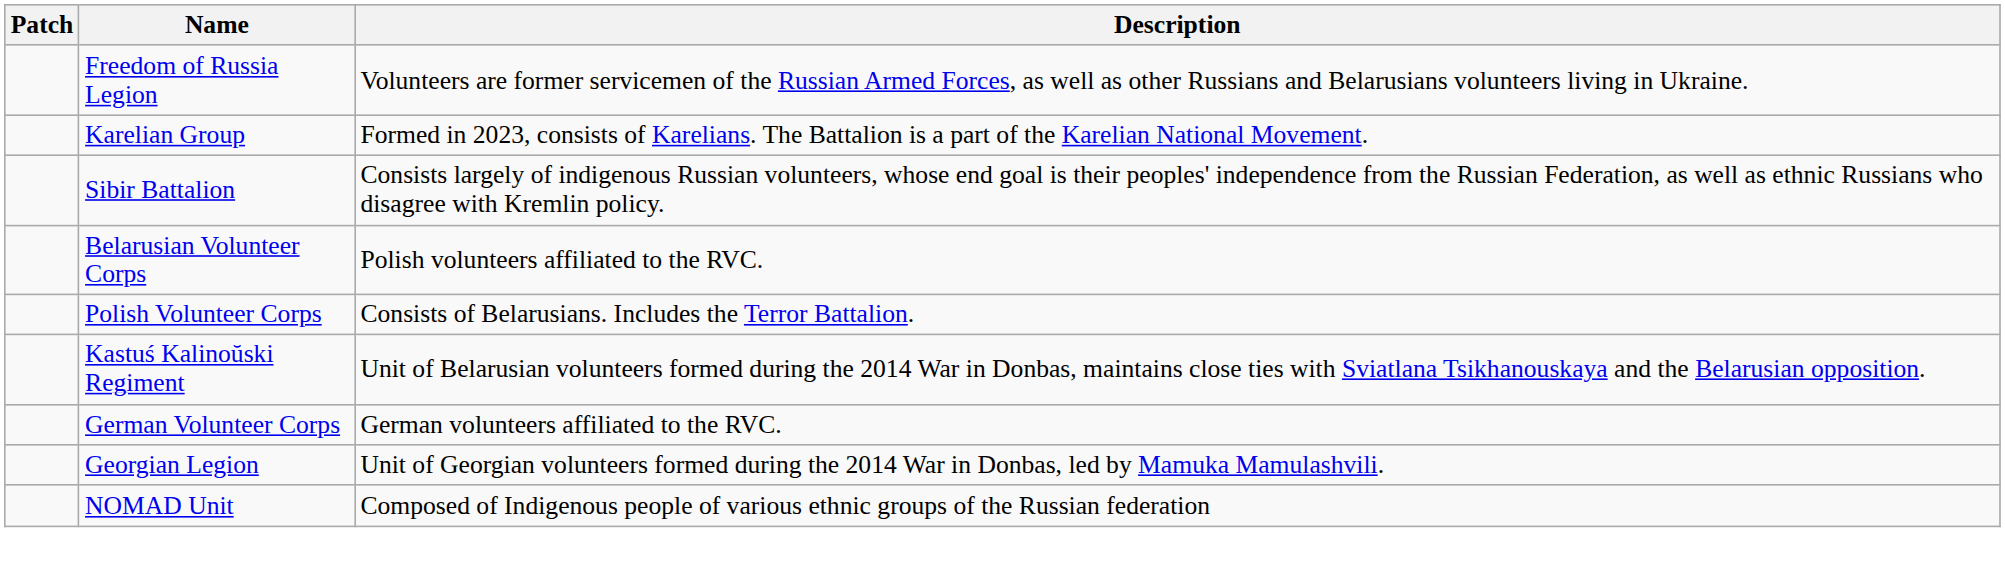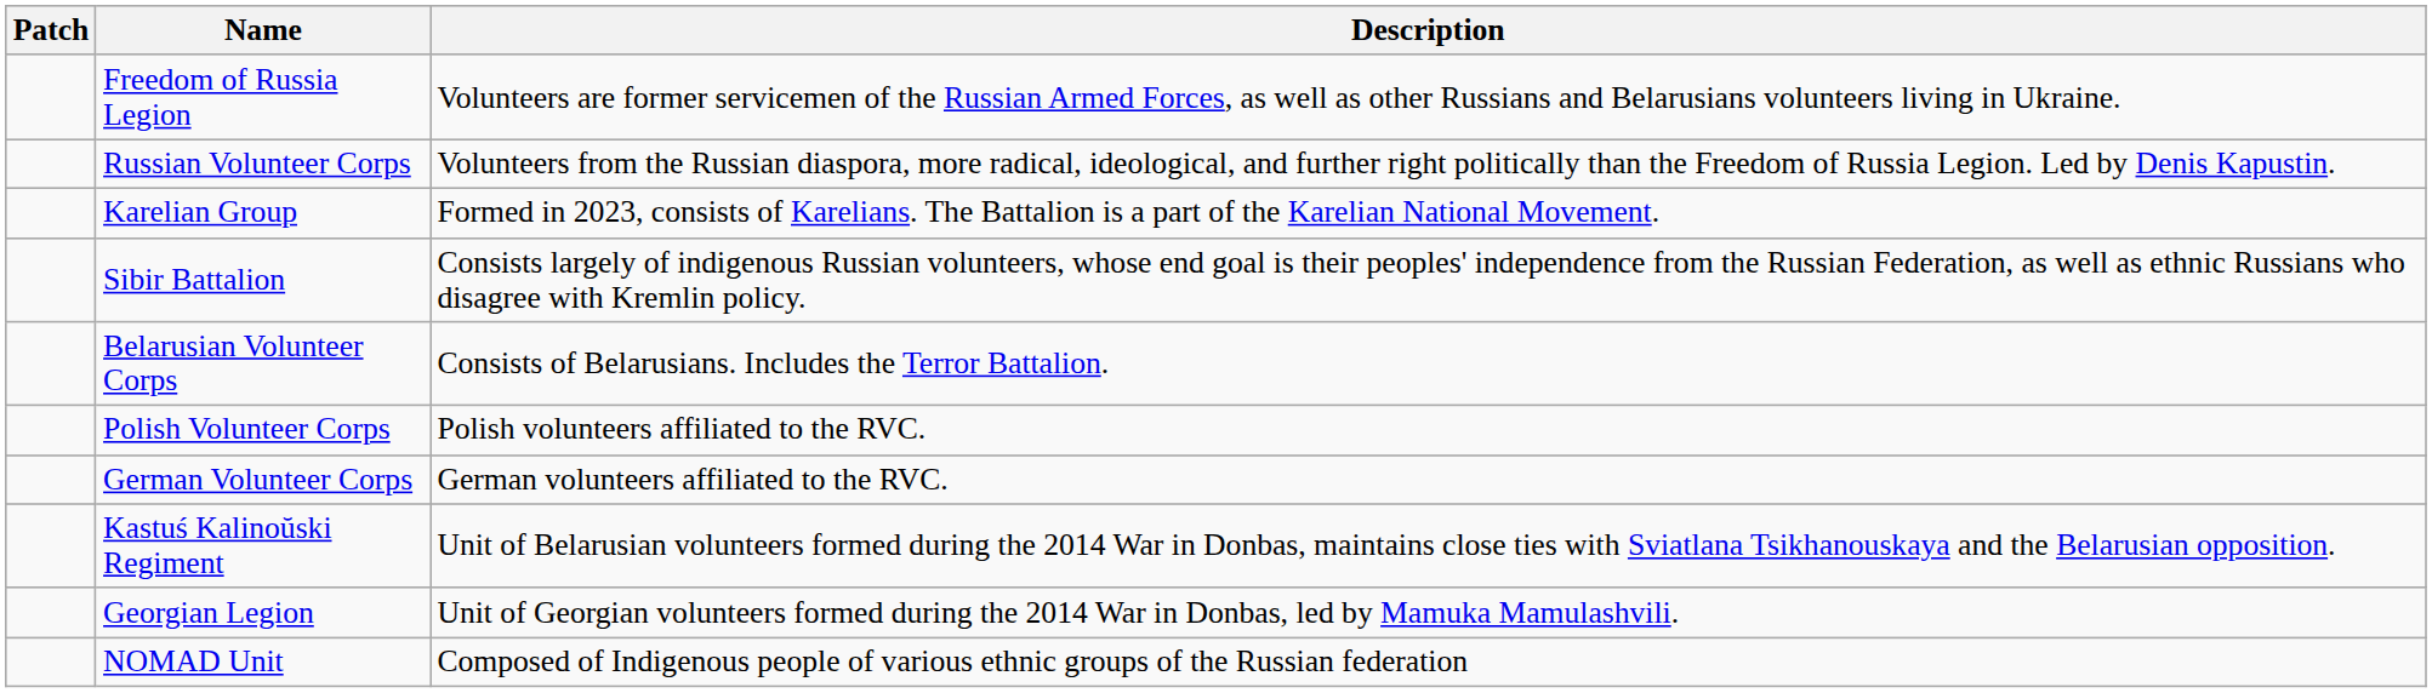+ row: Russian Volunteer Corps | Volunteers from the Russian diaspora, more radical, ideological, and further right politically than the Freedom of Russia Legion. Led by Denis Kapustin.
Belarusian Volunteer Corps | Description: Polish volunteers affiliated to the RVC. -> Consists of Belarusians. Includes the Terror Battalion.
Polish Volunteer Corps | Description: Consists of Belarusians. Includes the Terror Battalion. -> Polish volunteers affiliated to the RVC.
rows swapped: German Volunteer Corps <-> Kastuś Kalinoŭski Regiment
